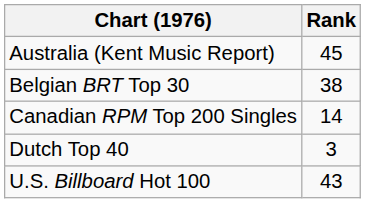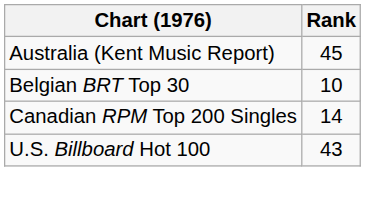Belgian BRT Top 30 | Rank: 38 -> 10
- row: Dutch Top 40 | 3
